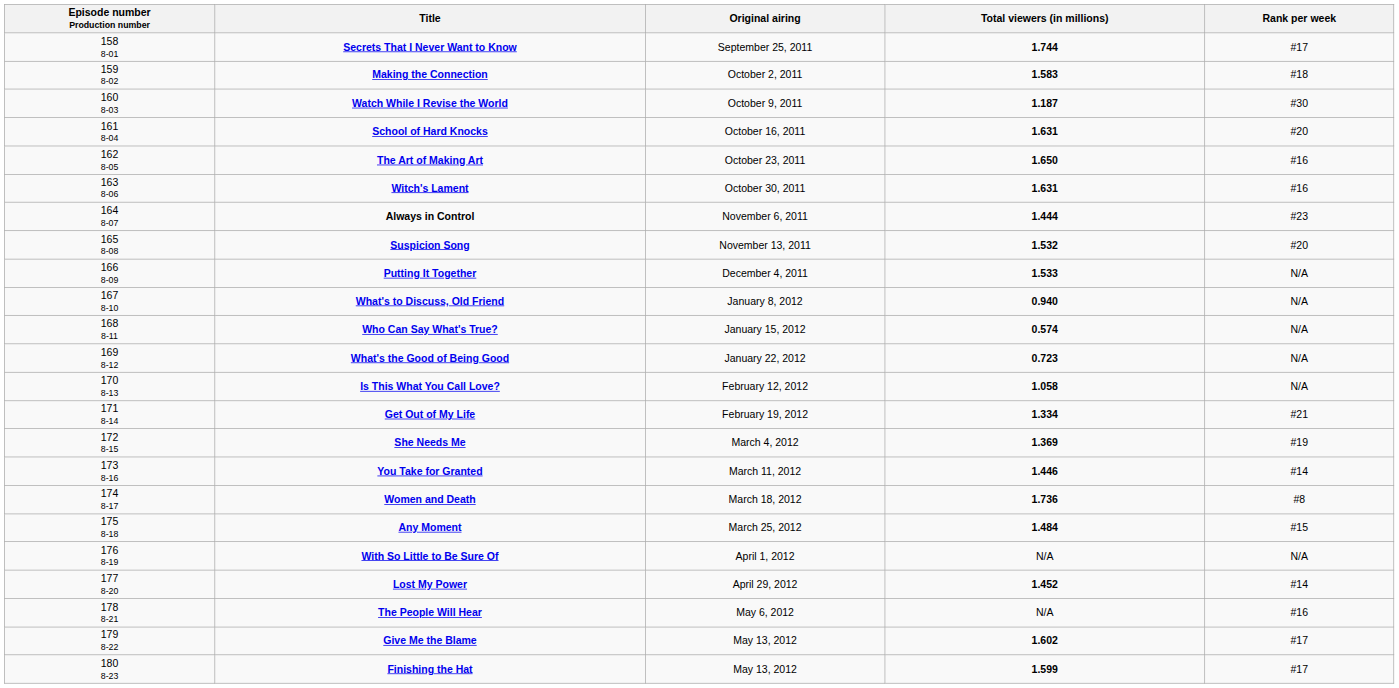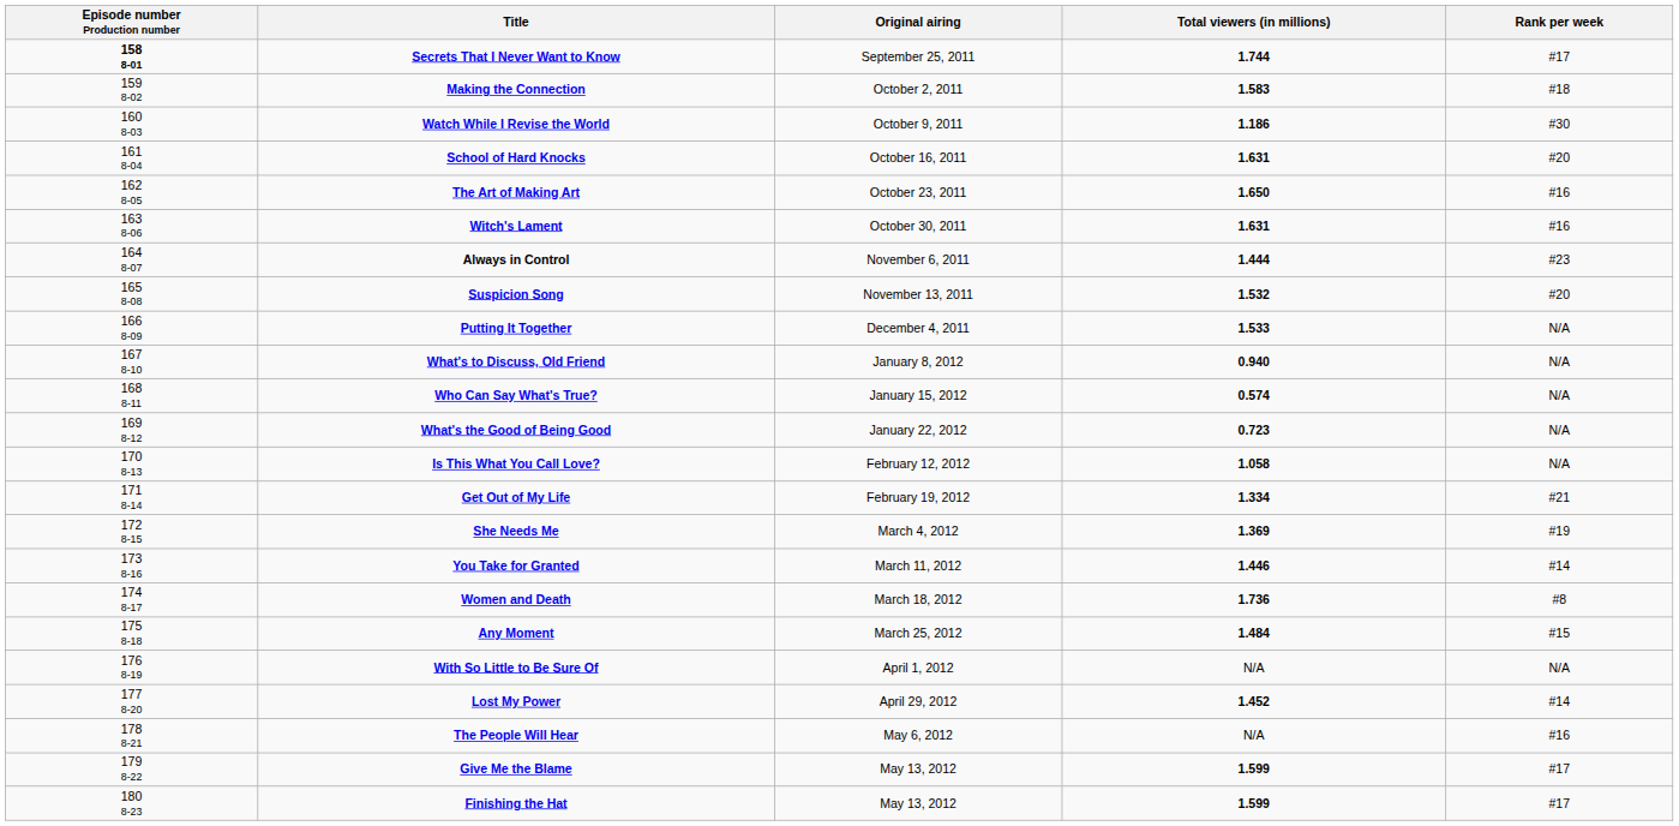Secrets That I Never Want to Know | Episode number Production number: normal -> bold
Watch While I Revise the World | Total viewers (in millions): 1.187 -> 1.186
Give Me the Blame | Total viewers (in millions): 1.602 -> 1.599
